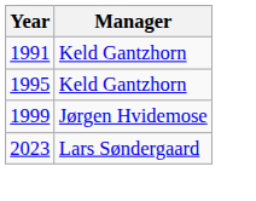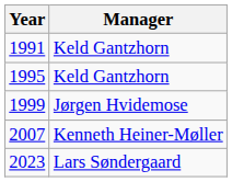+ row: 2007 | Kenneth Heiner-Møller
